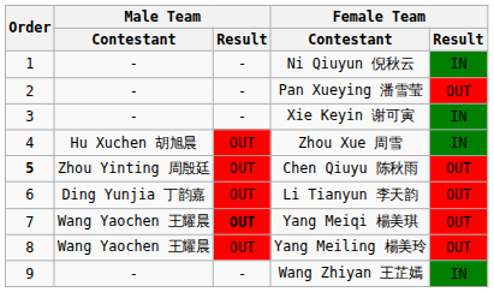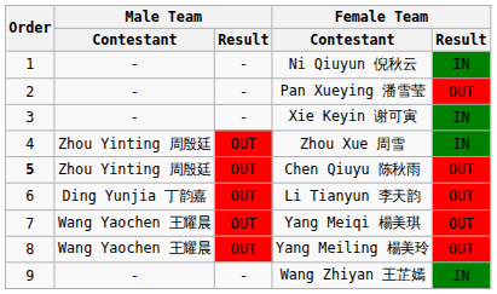Zhou Xue 周雪 | Male Team / Contestant: Hu Xuchen 胡旭晨 -> Zhou Yinting 周殷廷
Yang Meiqi 楊美琪 | Male Team / Result: bold -> normal
